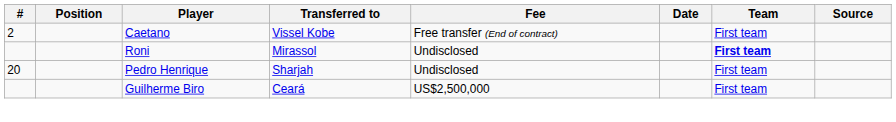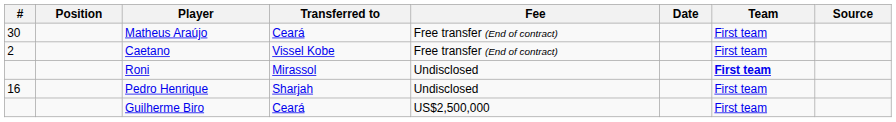+ row: 30 | Matheus Araújo | Ceará | Free transfer (End of contract) | First team
Pedro Henrique | #: 20 -> 16
